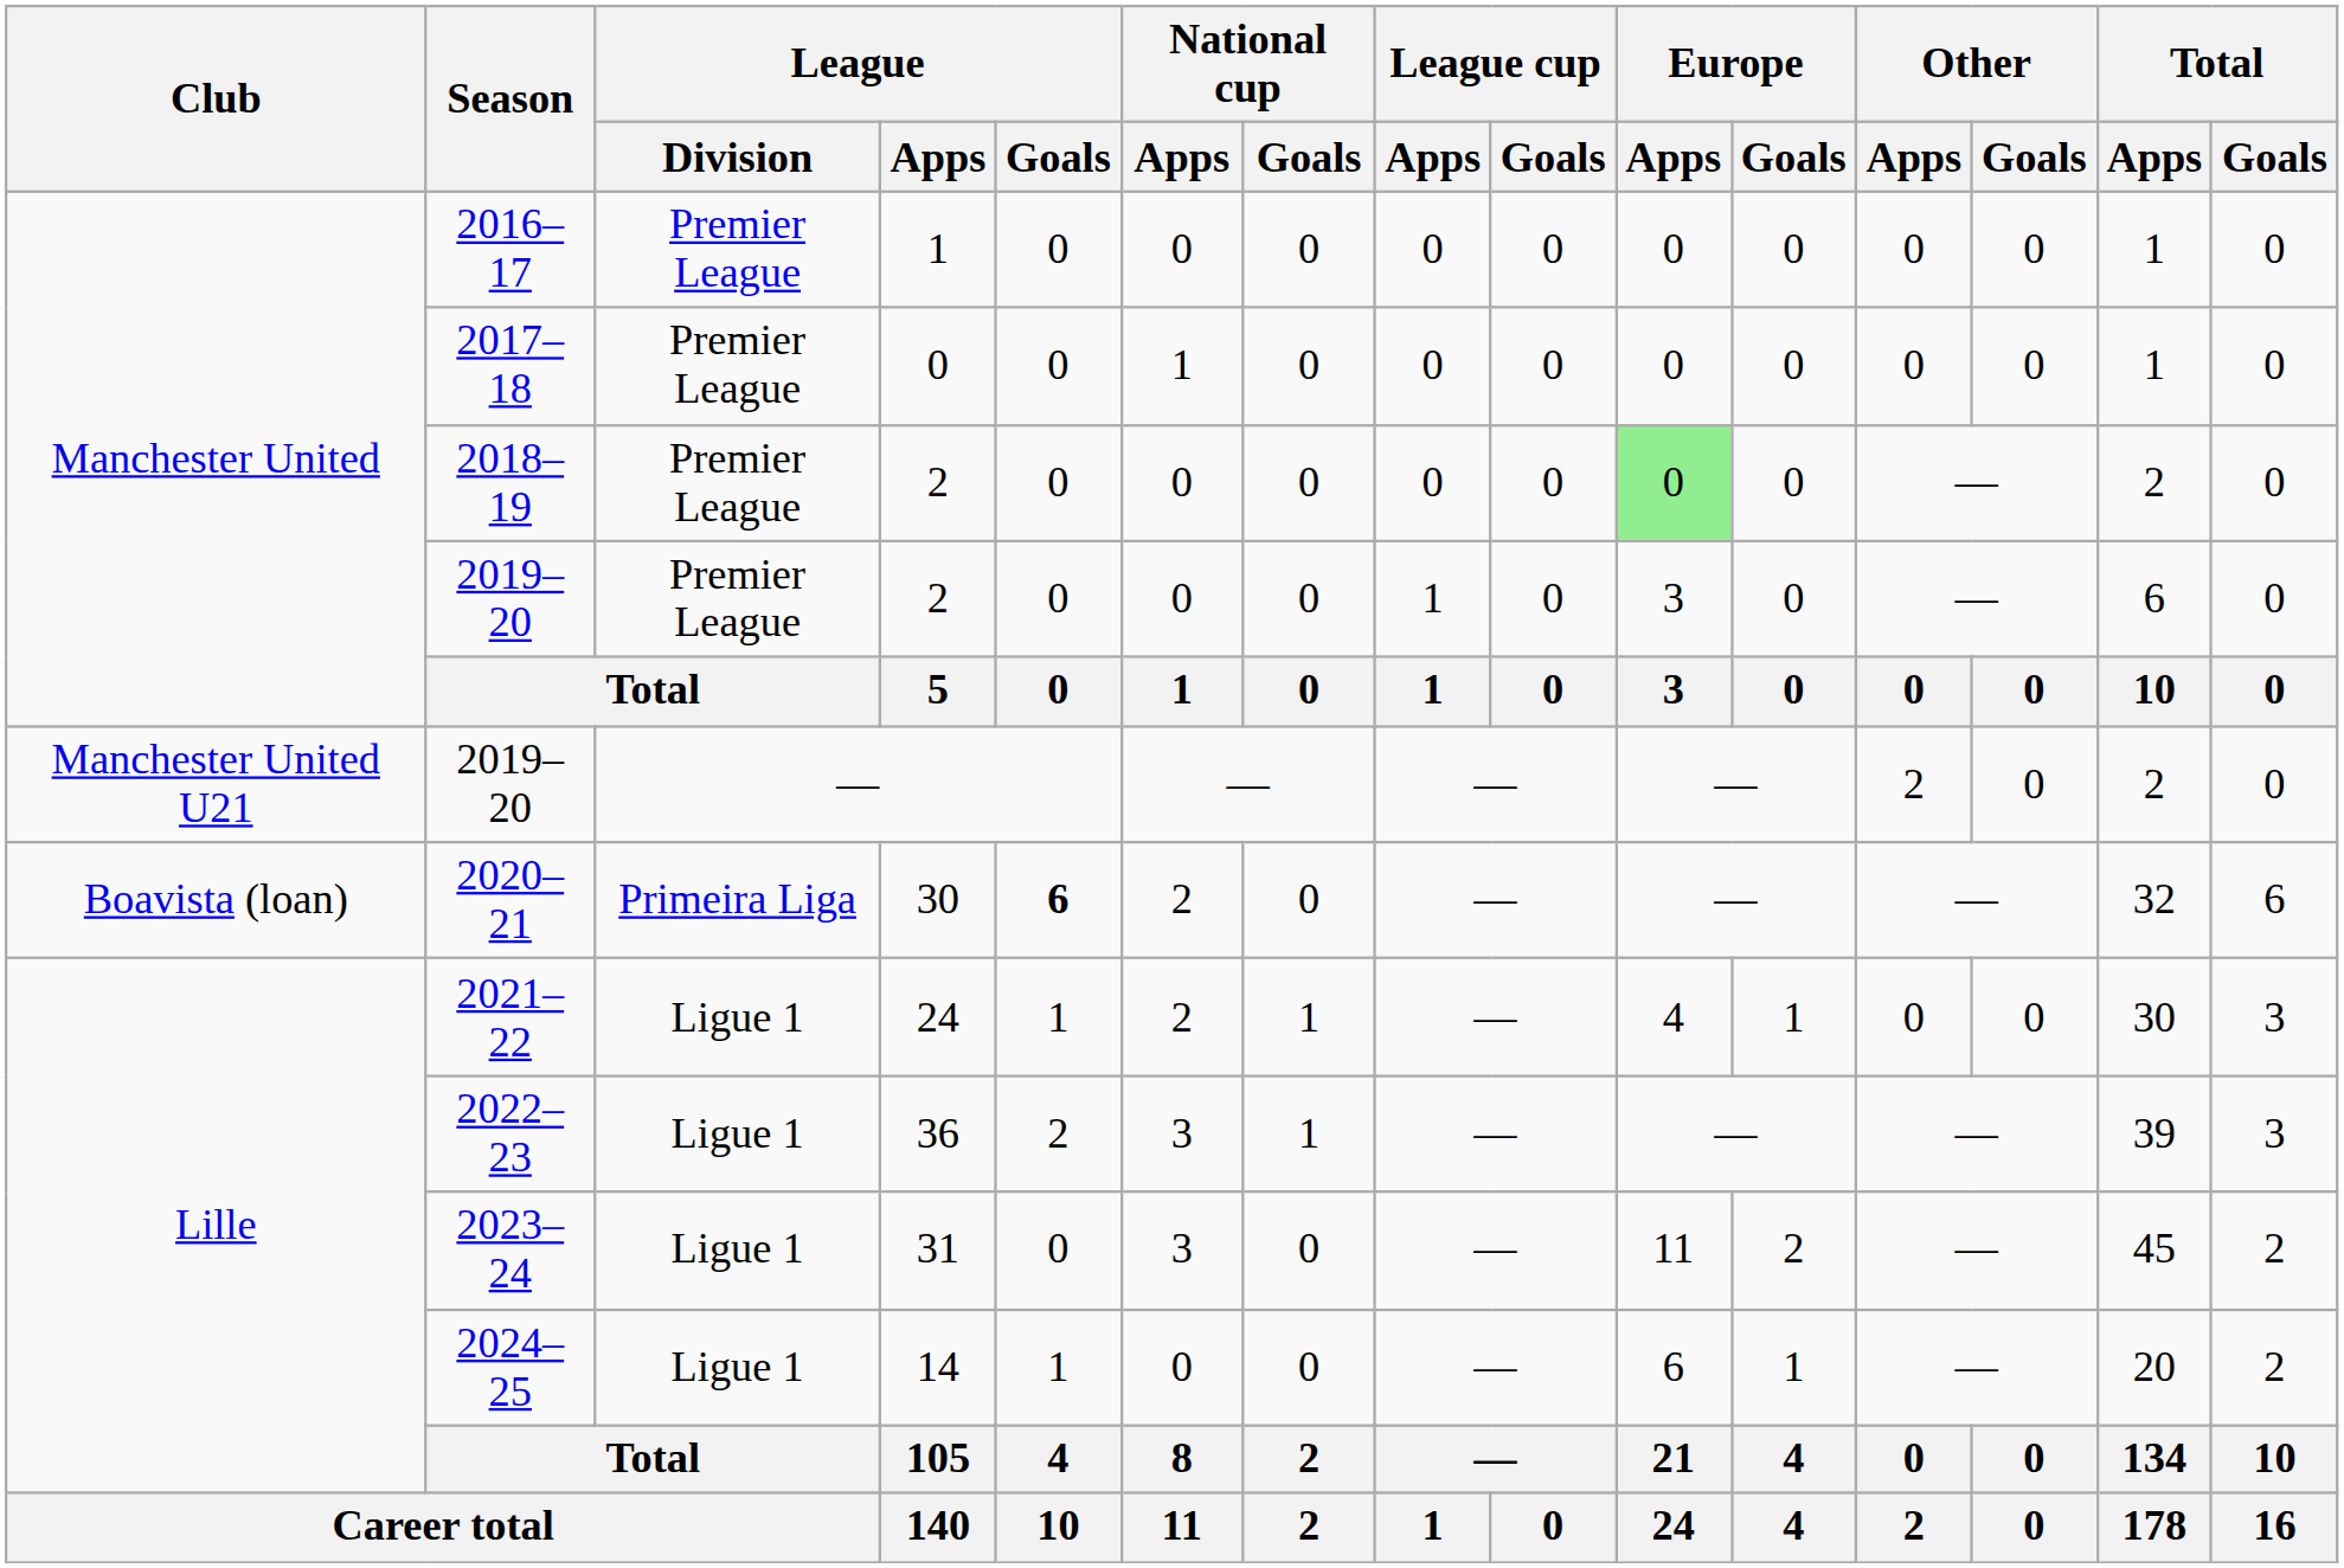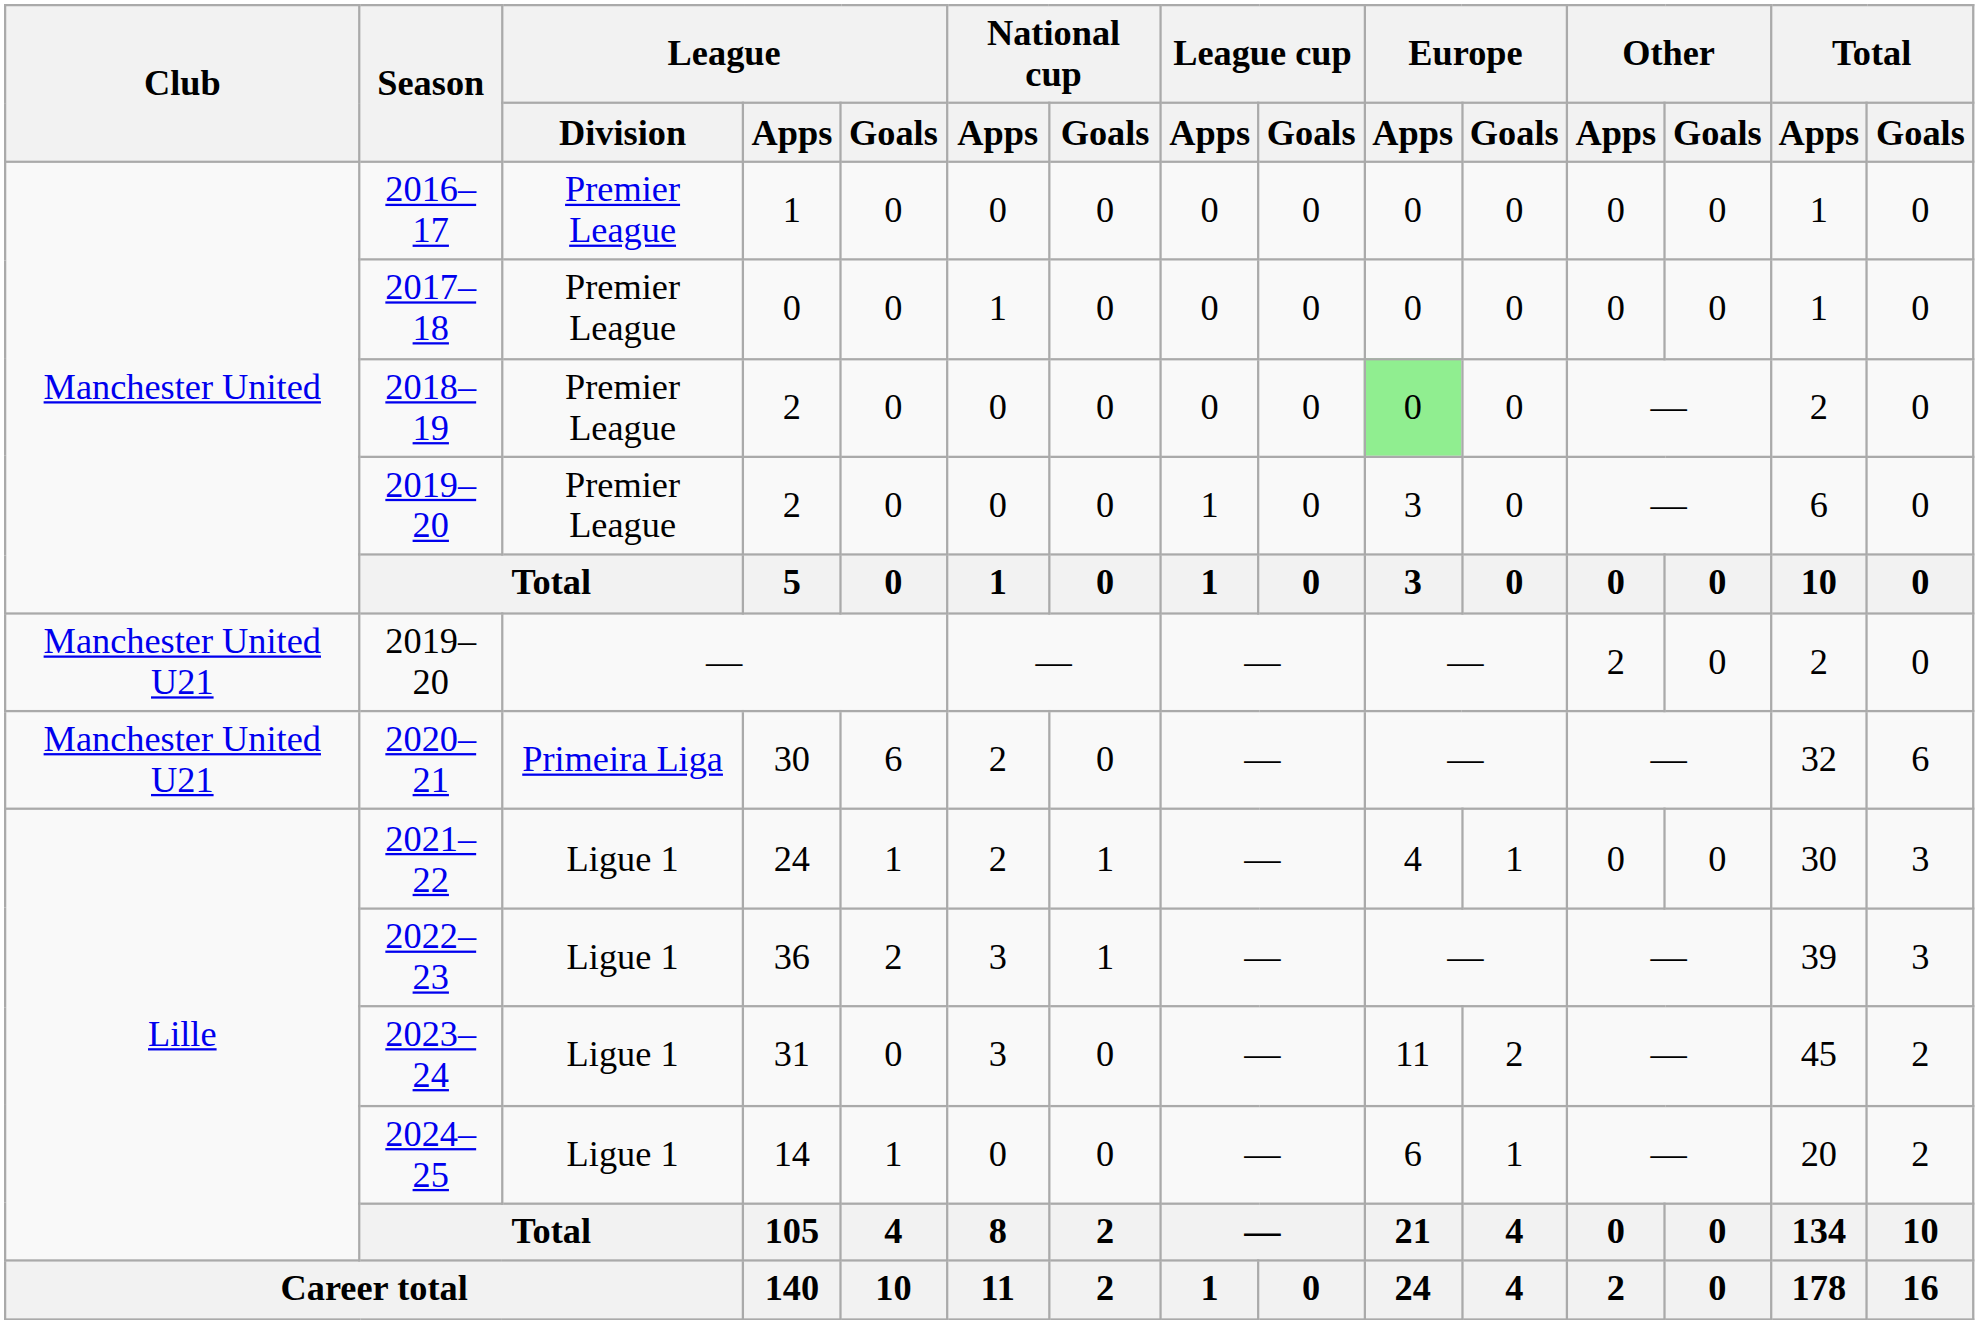2020–21 | Club: Boavista (loan) -> Manchester United U21
2020–21 | League / Goals: bold -> normal
